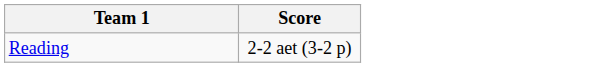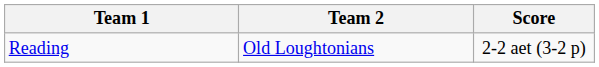+ column: Team 2 | Old Loughtonians
